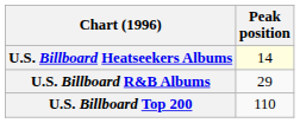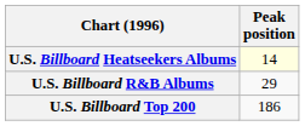U.S. Billboard Top 200 | Peak position: 110 -> 186
